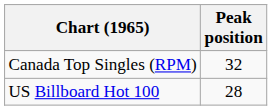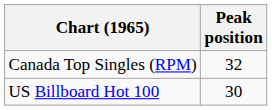US Billboard Hot 100 | Peak position: 28 -> 30
